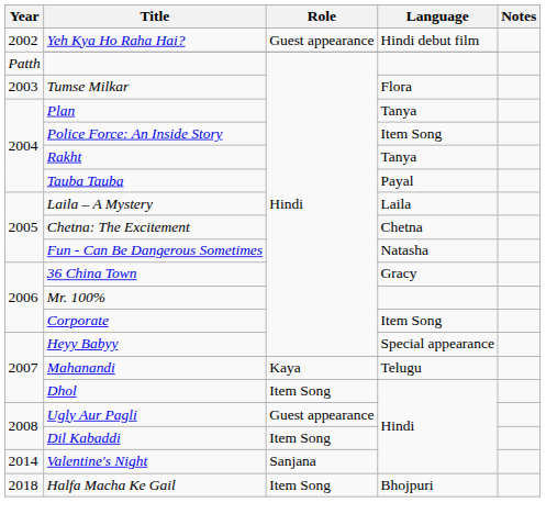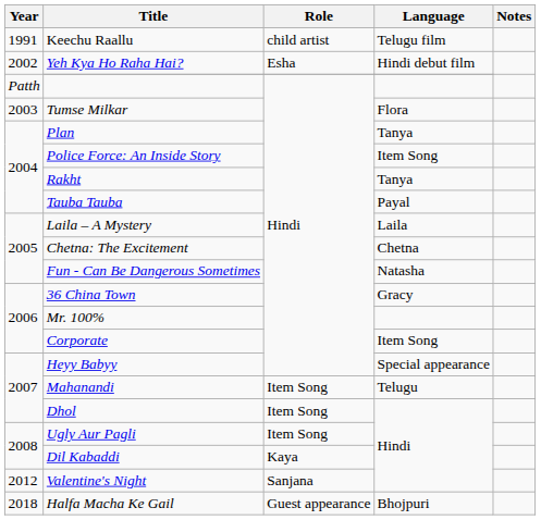+ row: 1991 | Keechu Raallu | child artist | Telugu film
Yeh Kya Ho Raha Hai? | Role: Guest appearance -> Esha
Mahanandi | Role: Kaya -> Item Song
Ugly Aur Pagli | Role: Guest appearance -> Item Song
Dil Kabaddi | Role: Item Song -> Kaya
Valentine's Night | Year: 2014 -> 2012
Halfa Macha Ke Gail | Role: Item Song -> Guest appearance
